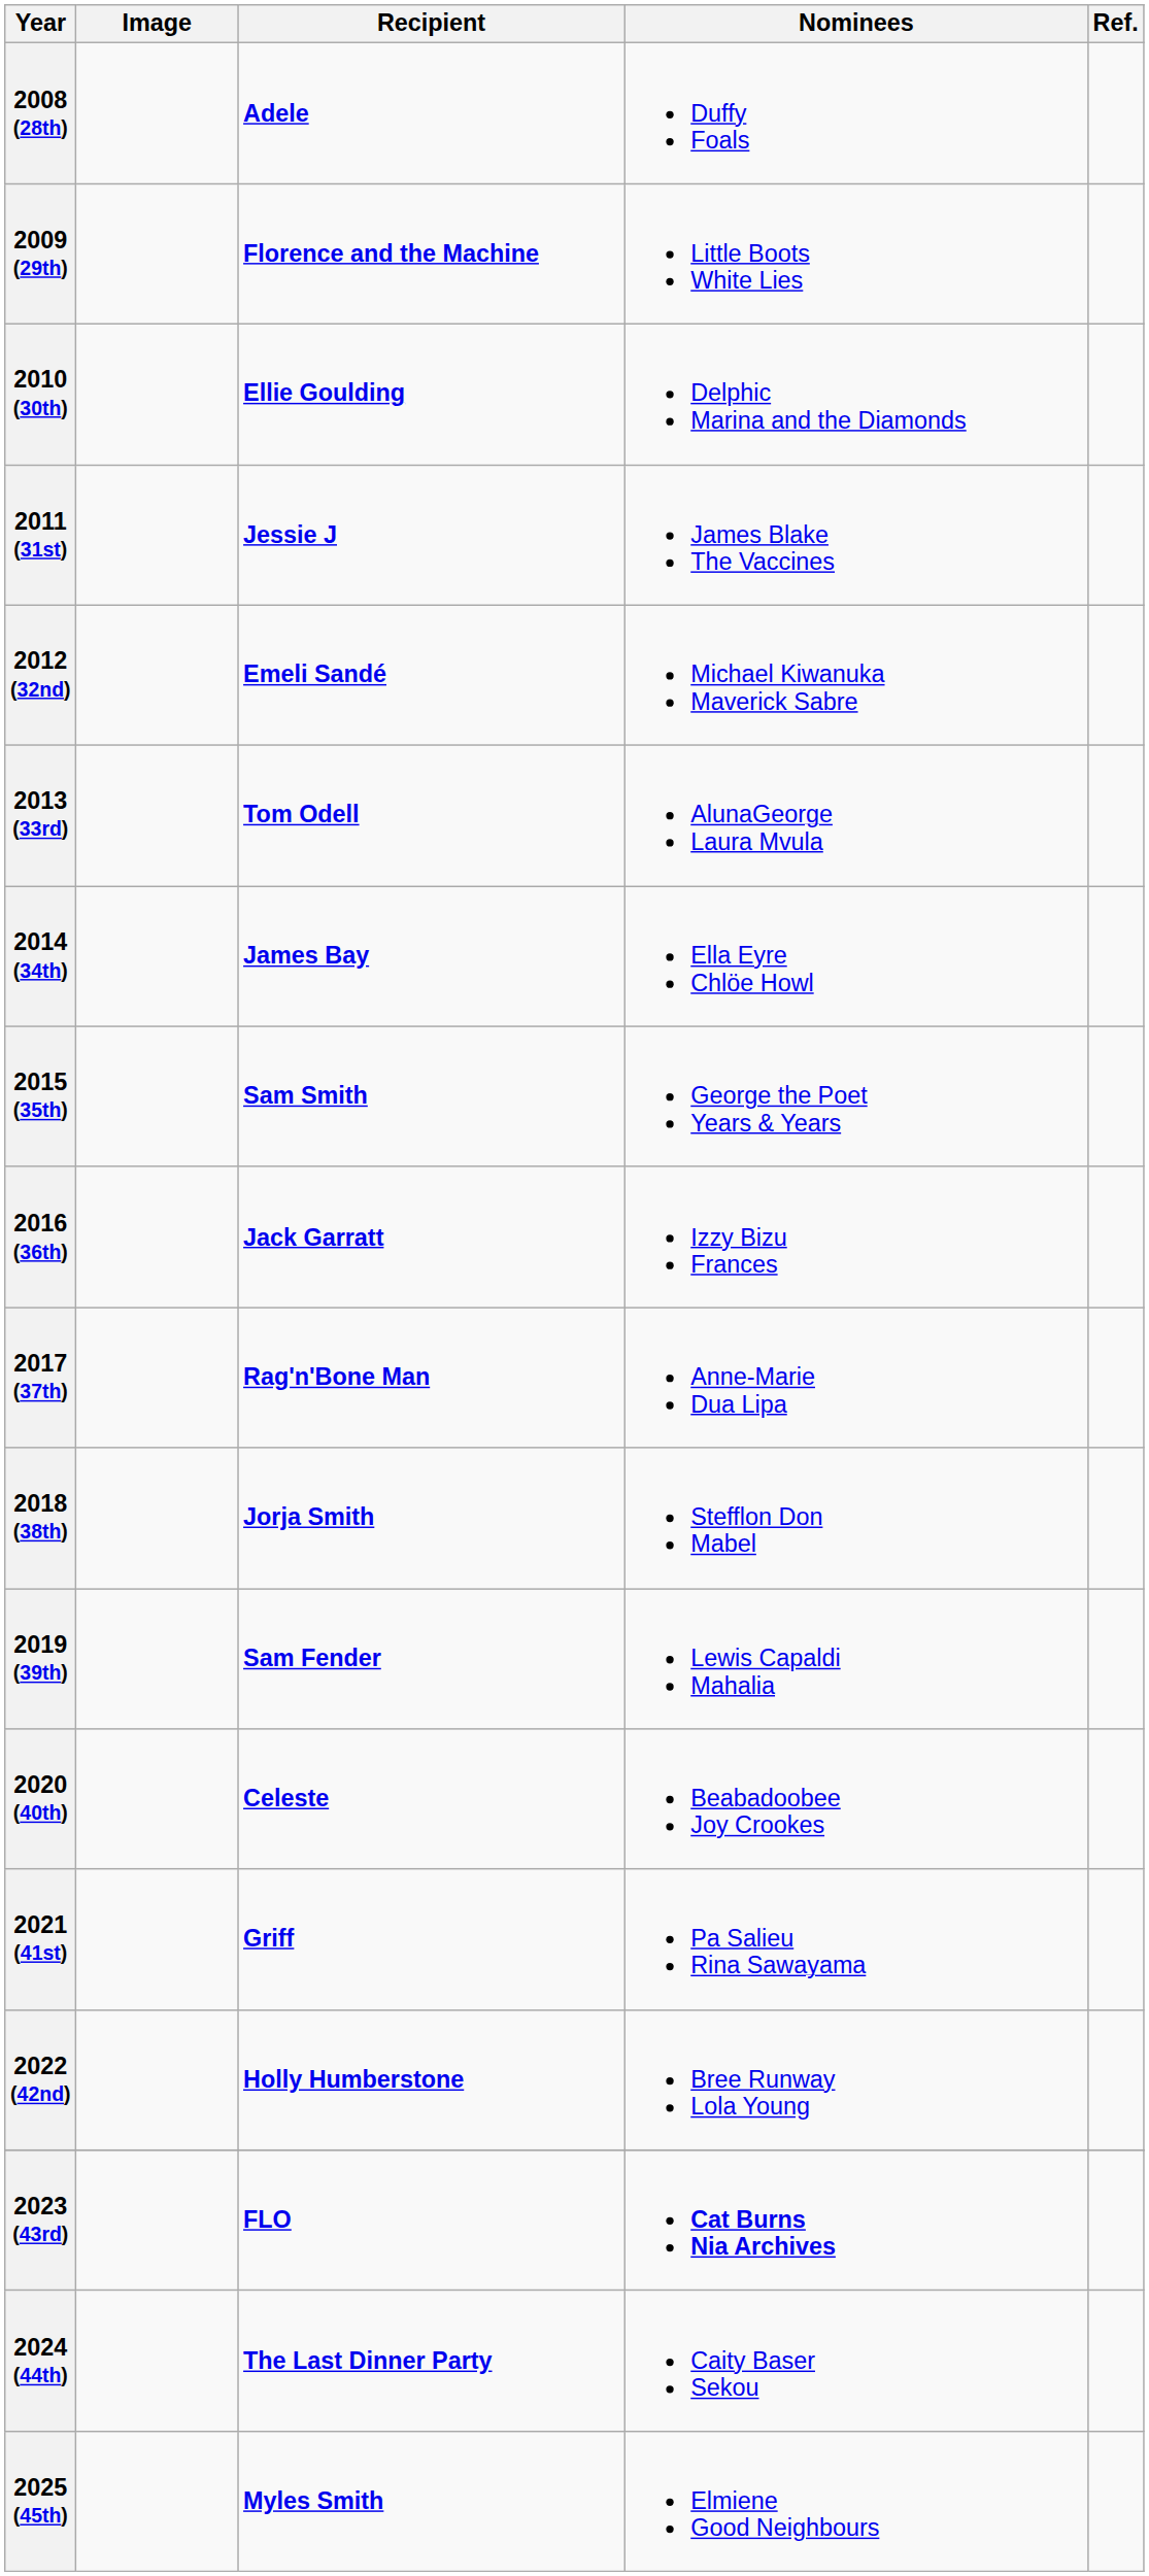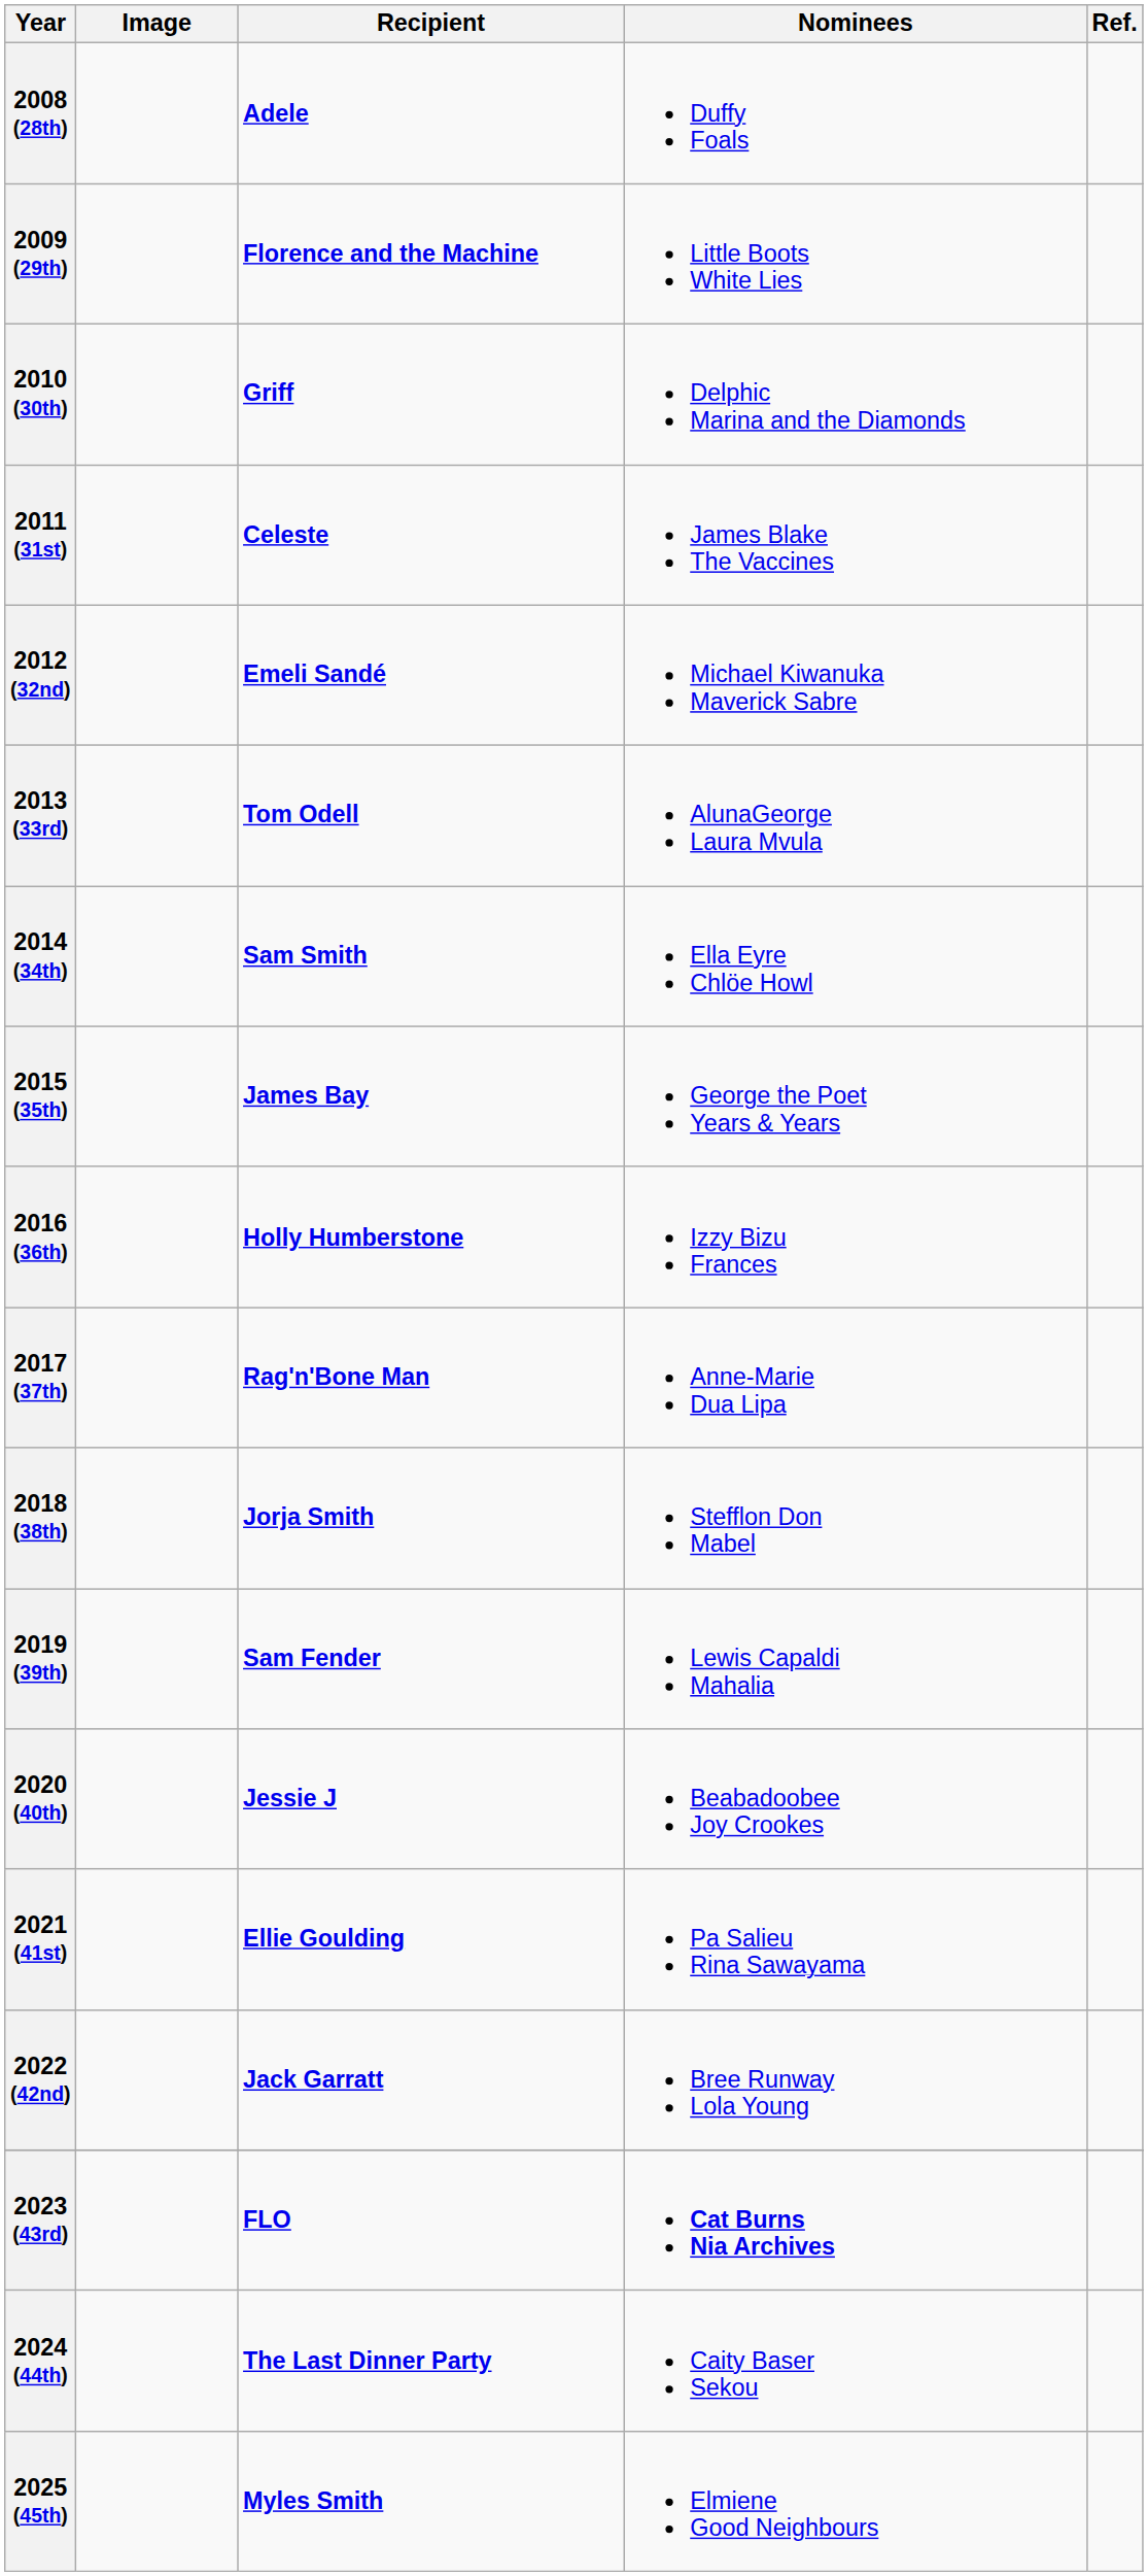2010 (30th) | Recipient: Ellie Goulding -> Griff
2011 (31st) | Recipient: Jessie J -> Celeste
2014 (34th) | Recipient: James Bay -> Sam Smith
2015 (35th) | Recipient: Sam Smith -> James Bay
2016 (36th) | Recipient: Jack Garratt -> Holly Humberstone
2020 (40th) | Recipient: Celeste -> Jessie J
2021 (41st) | Recipient: Griff -> Ellie Goulding
2022 (42nd) | Recipient: Holly Humberstone -> Jack Garratt
